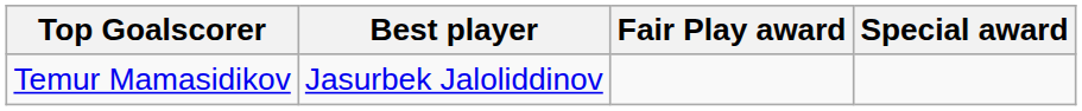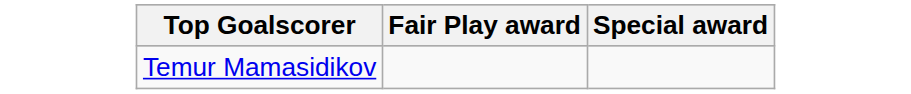- column: Best player | Jasurbek Jaloliddinov
